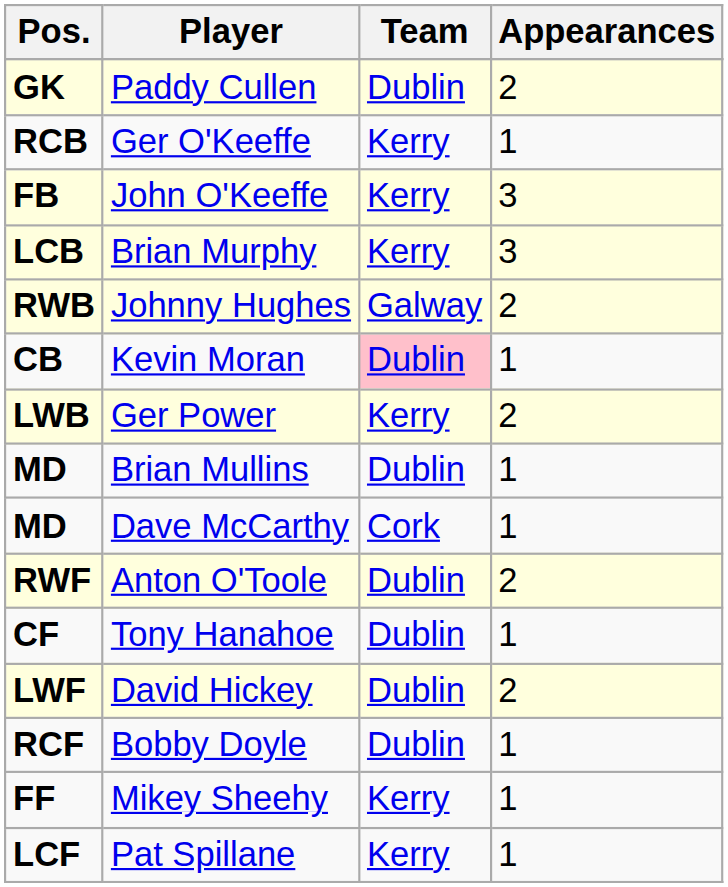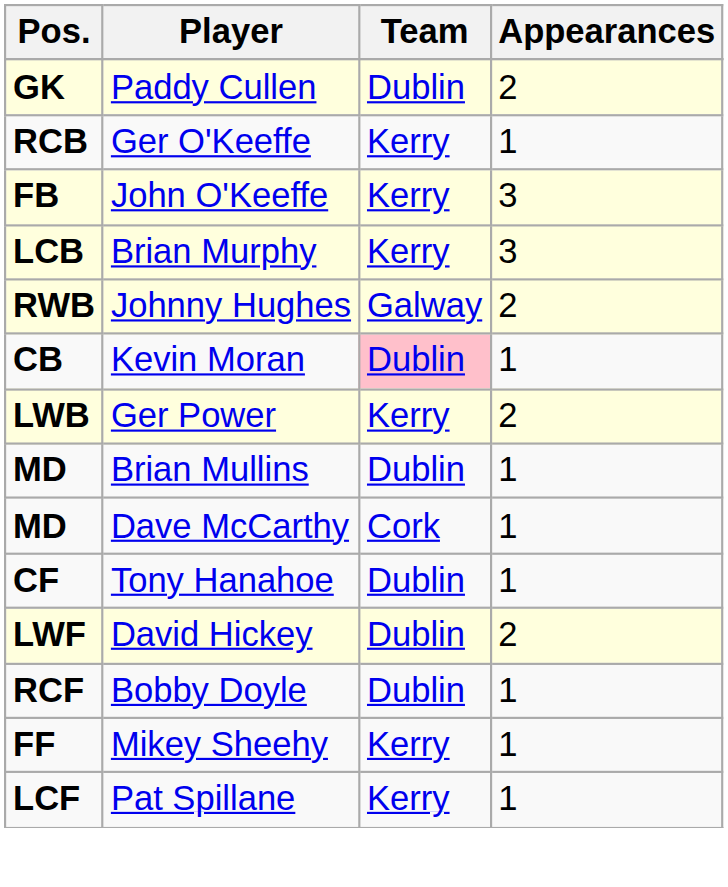- row: RWF | Anton O'Toole | Dublin | 2
